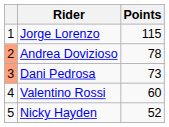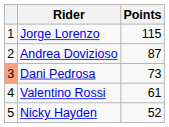Andrea Dovizioso | column 1: lightsalmon background -> no background
Andrea Dovizioso | Points: 78 -> 87
Valentino Rossi | Points: 60 -> 61
